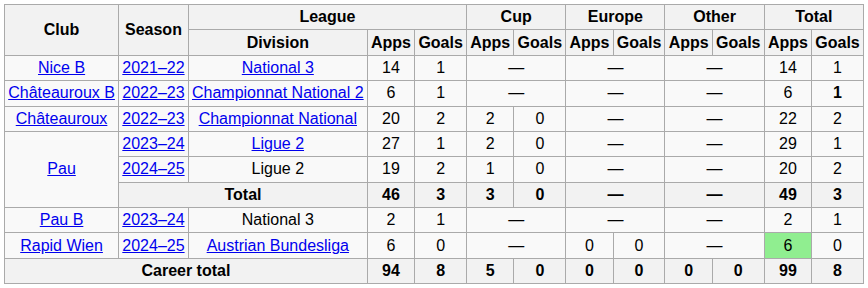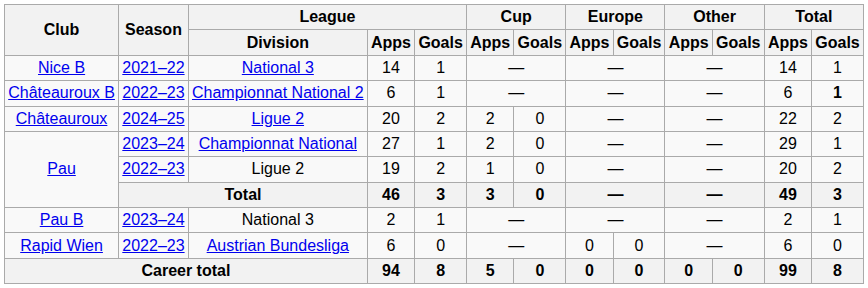Châteauroux | Season: 2022–23 -> 2024–25
Châteauroux | League / Division: Championnat National -> Ligue 2
Pau / 27 | League / Division: Ligue 2 -> Championnat National
Pau / 19 | Season: 2024–25 -> 2022–23
Rapid Wien | Season: 2024–25 -> 2022–23
Rapid Wien | Total / Apps: lightgreen background -> no background
